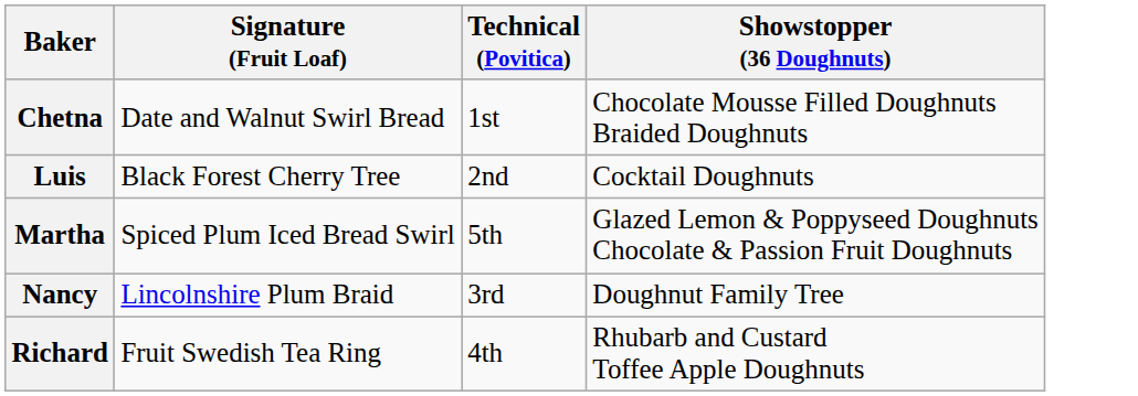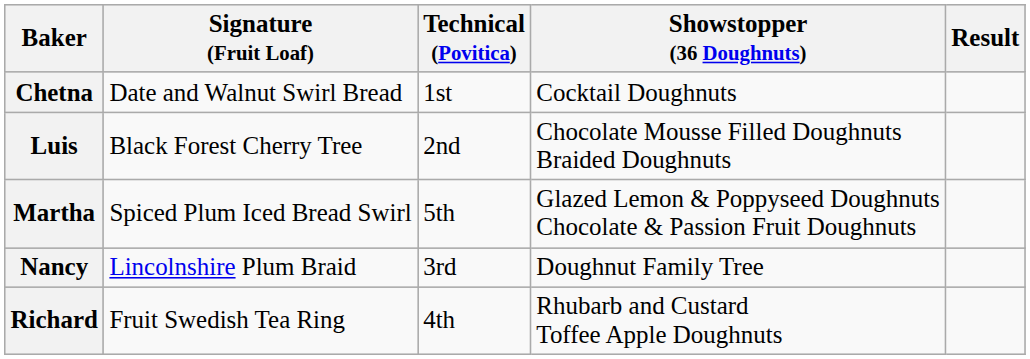+ column: Result
Chetna | Showstopper (36 Doughnuts): Chocolate Mousse Filled Doughnuts Braided Doughnuts -> Cocktail Doughnuts
Luis | Showstopper (36 Doughnuts): Cocktail Doughnuts -> Chocolate Mousse Filled Doughnuts Braided Doughnuts
